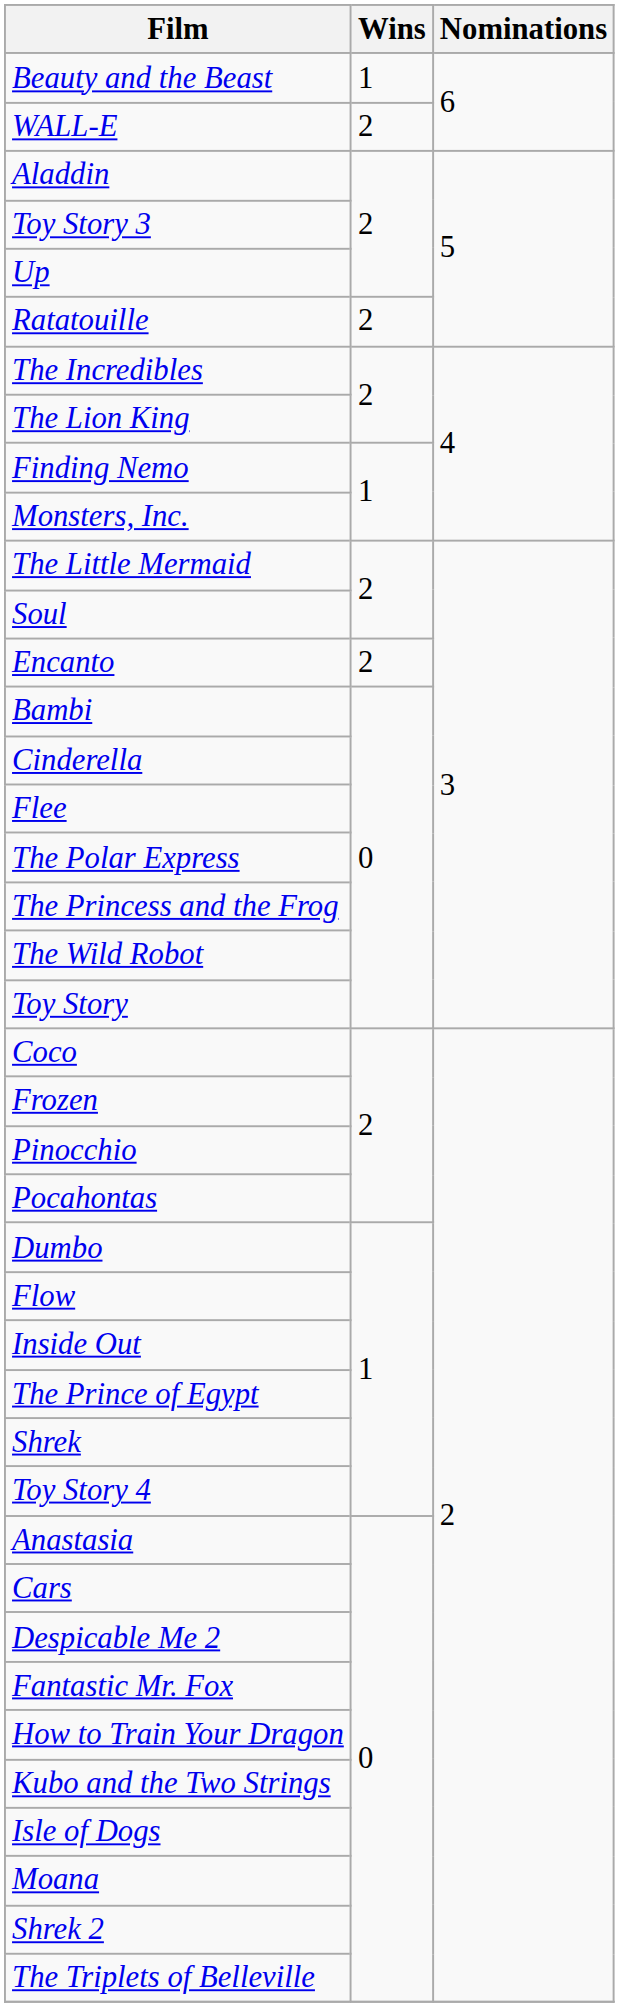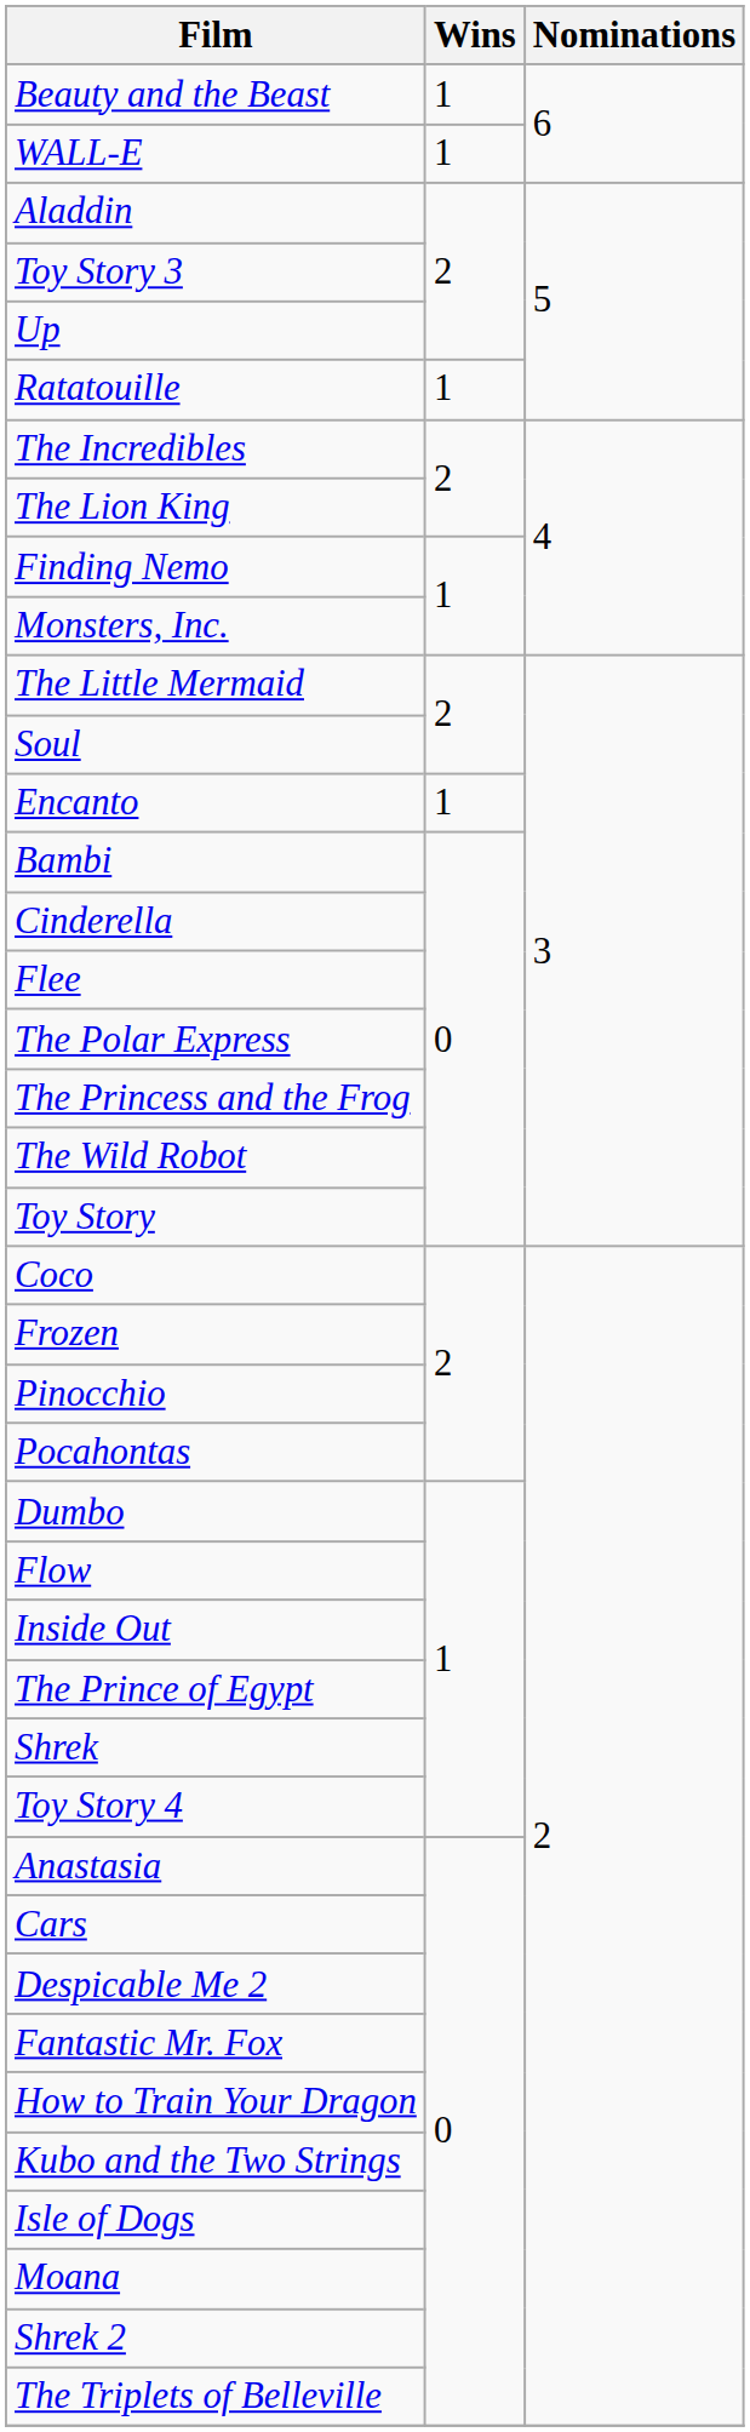WALL-E | Wins: 2 -> 1
Ratatouille | Wins: 2 -> 1
Encanto | Wins: 2 -> 1
